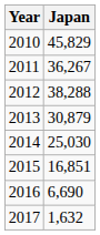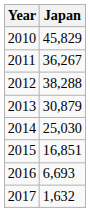2016 | Japan: 6,690 -> 6,693
